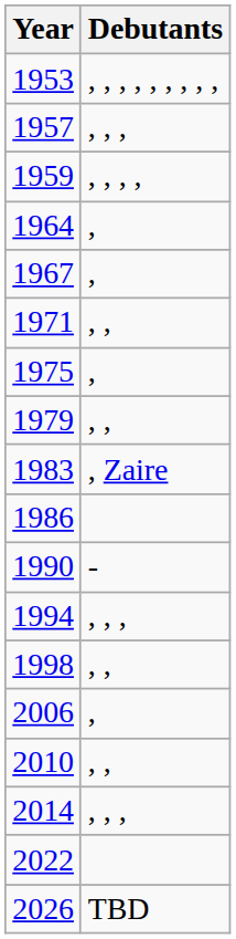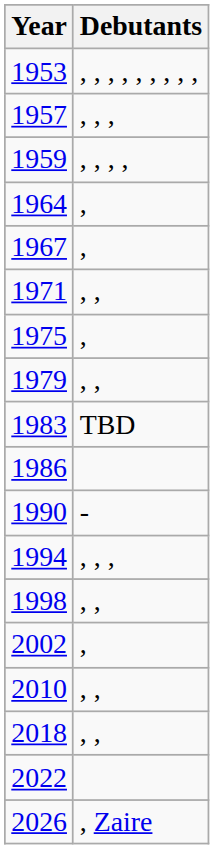1983 | Debutants: , Zaire -> TBD
+ row: 2002 | ,
- row: 2006 | ,
- row: 2014 | , , ,
+ row: 2018 | , ,
2026 | Debutants: TBD -> , Zaire
